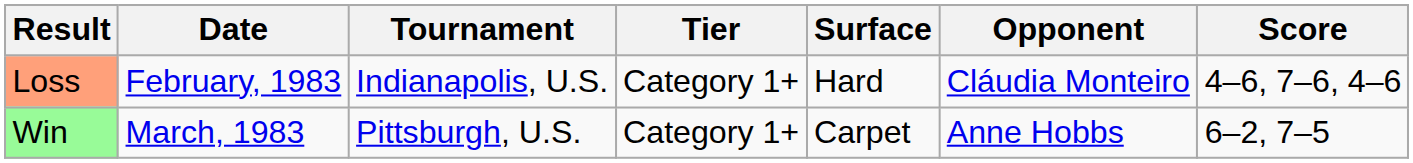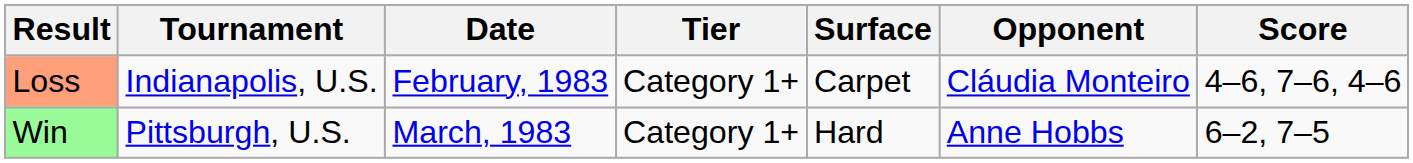columns swapped: Date <-> Tournament
Loss | Surface: Hard -> Carpet
Win | Surface: Carpet -> Hard
